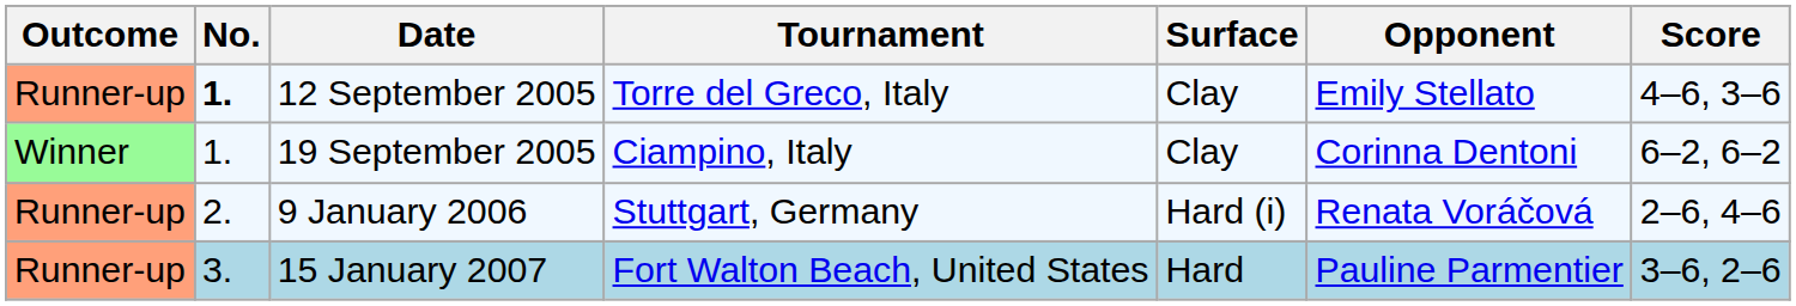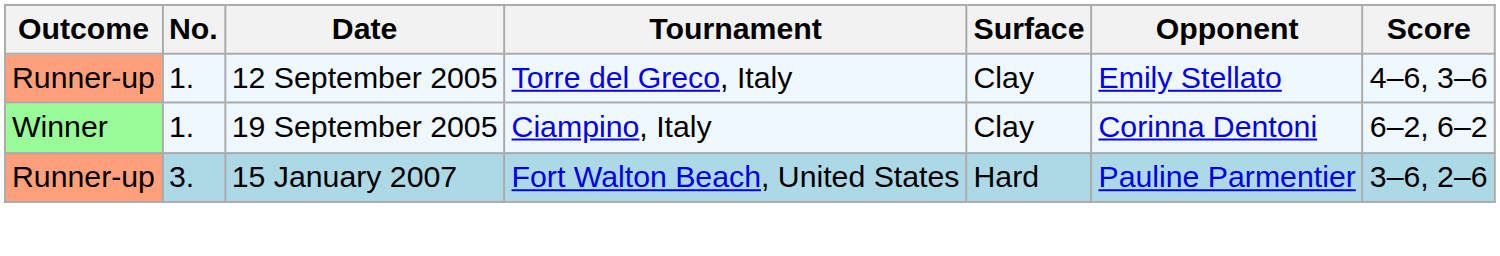12 September 2005 | No.: bold -> normal
- row: Runner-up | 2. | 9 January 2006 | Stuttgart, Germany | Hard (i) | Renata Voráčová | 2–6, 4–6
